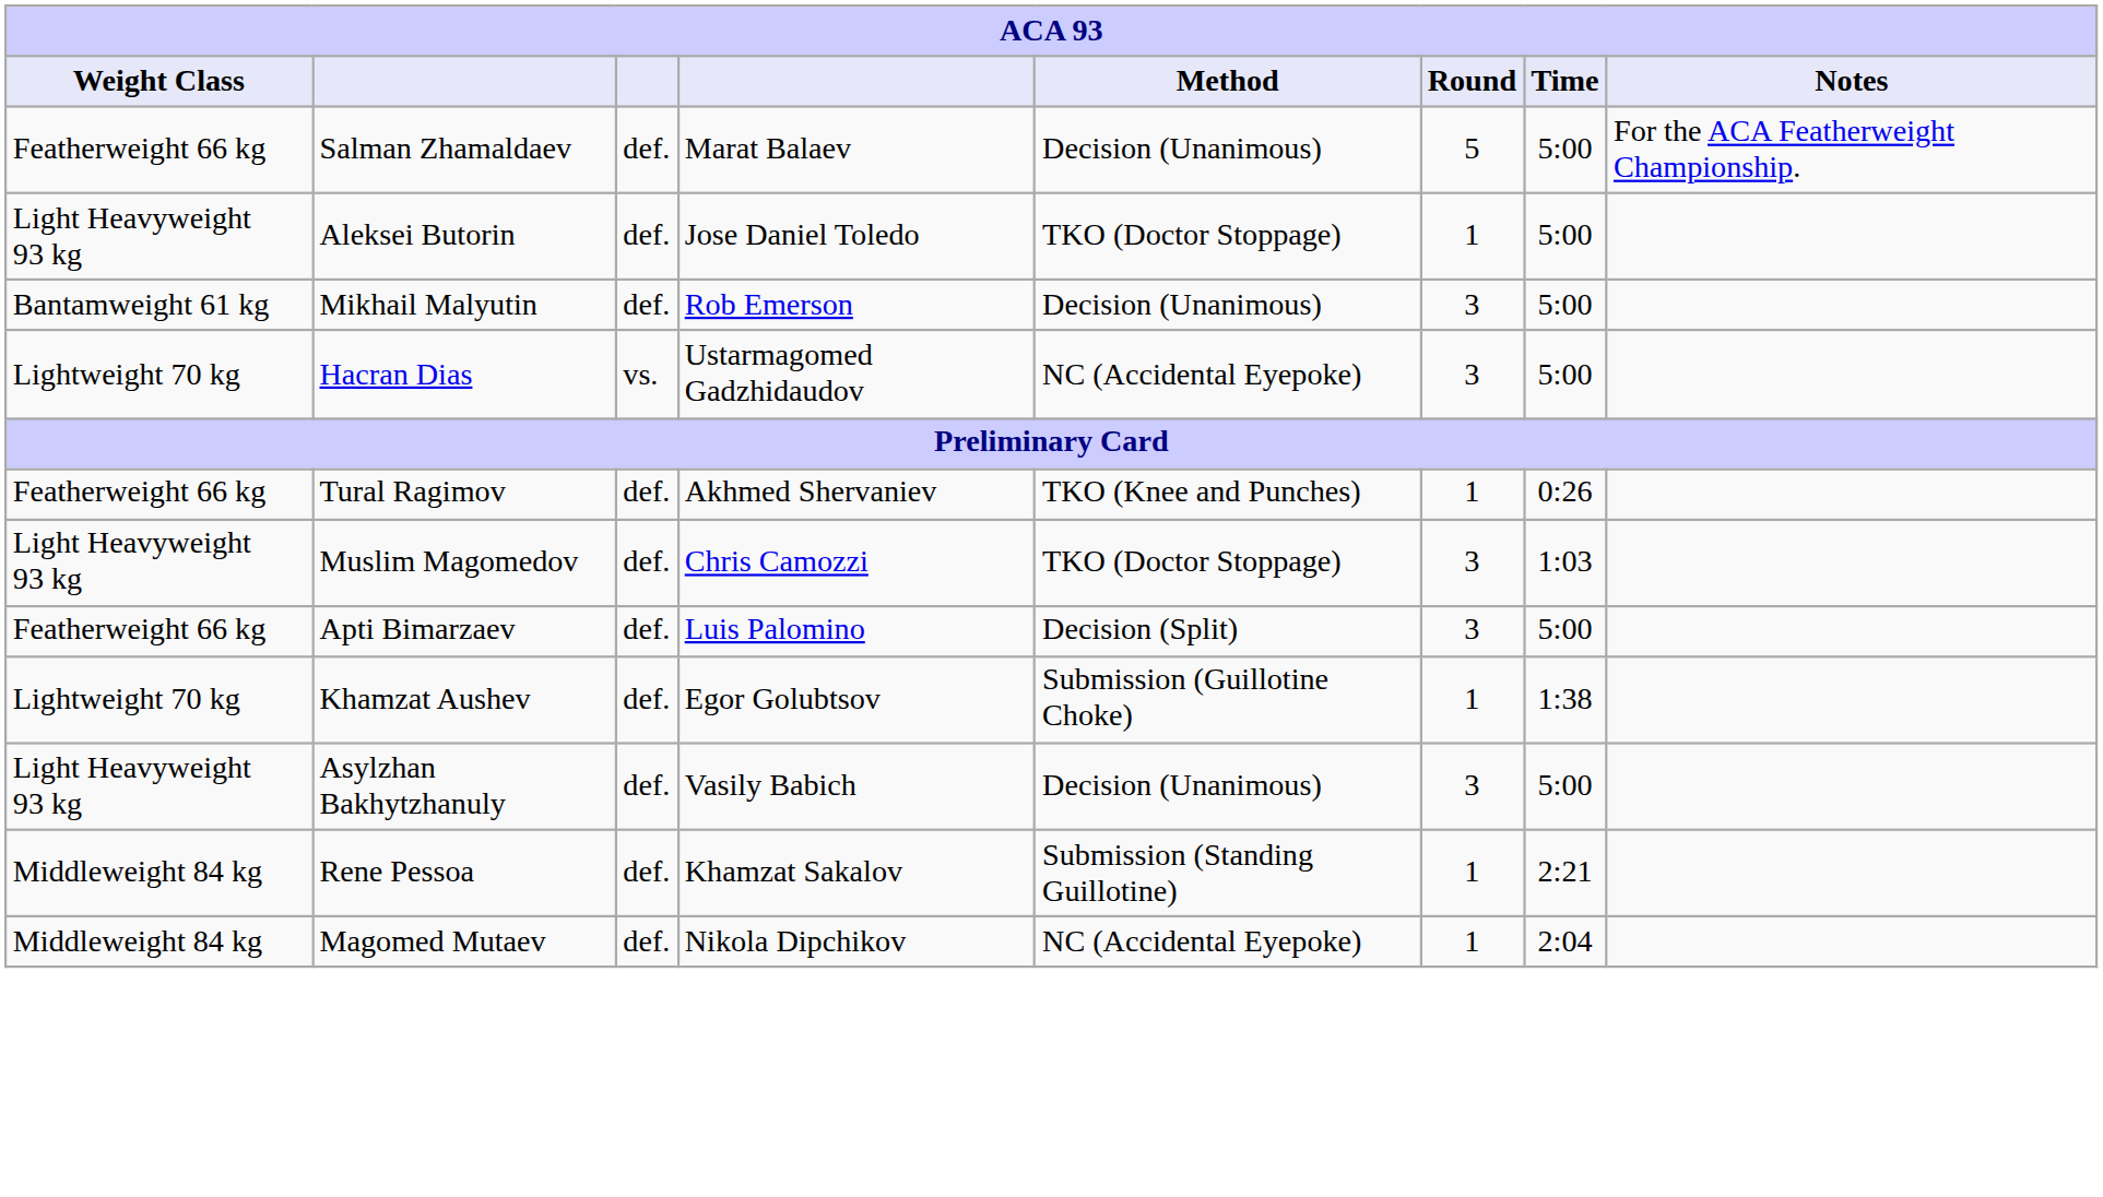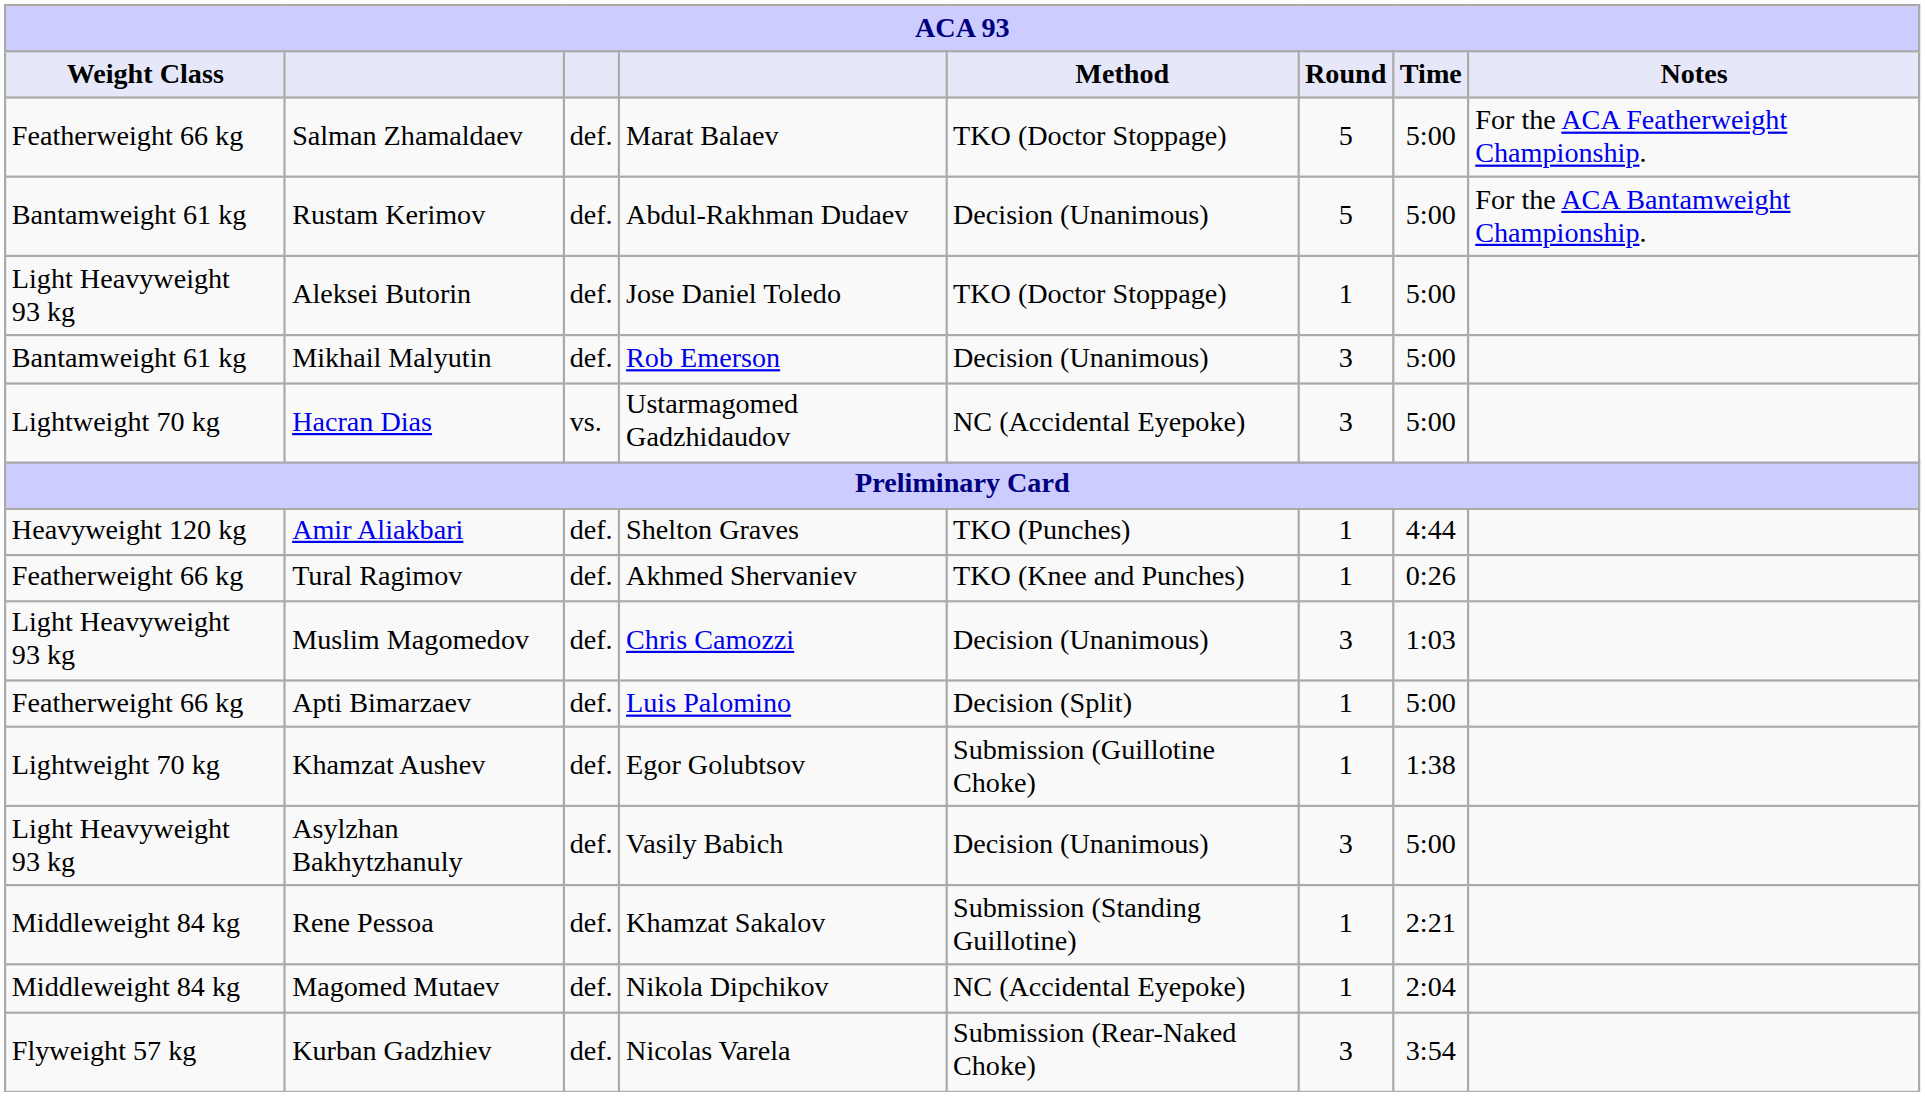Salman Zhamaldaev | Method: Decision (Unanimous) -> TKO (Doctor Stoppage)
+ row: Bantamweight 61 kg | Rustam Kerimov | def. | Abdul-Rakhman Dudaev | Decision (Unanimous) | 5 | 5:00 | For the ACA Bantamweight Championship.
+ row: Heavyweight 120 kg | Amir Aliakbari | def. | Shelton Graves | TKO (Punches) | 1 | 4:44
Muslim Magomedov | Method: TKO (Doctor Stoppage) -> Decision (Unanimous)
Apti Bimarzaev | Round: 3 -> 1
+ row: Flyweight 57 kg | Kurban Gadzhiev | def. | Nicolas Varela | Submission (Rear-Naked Choke) | 3 | 3:54
